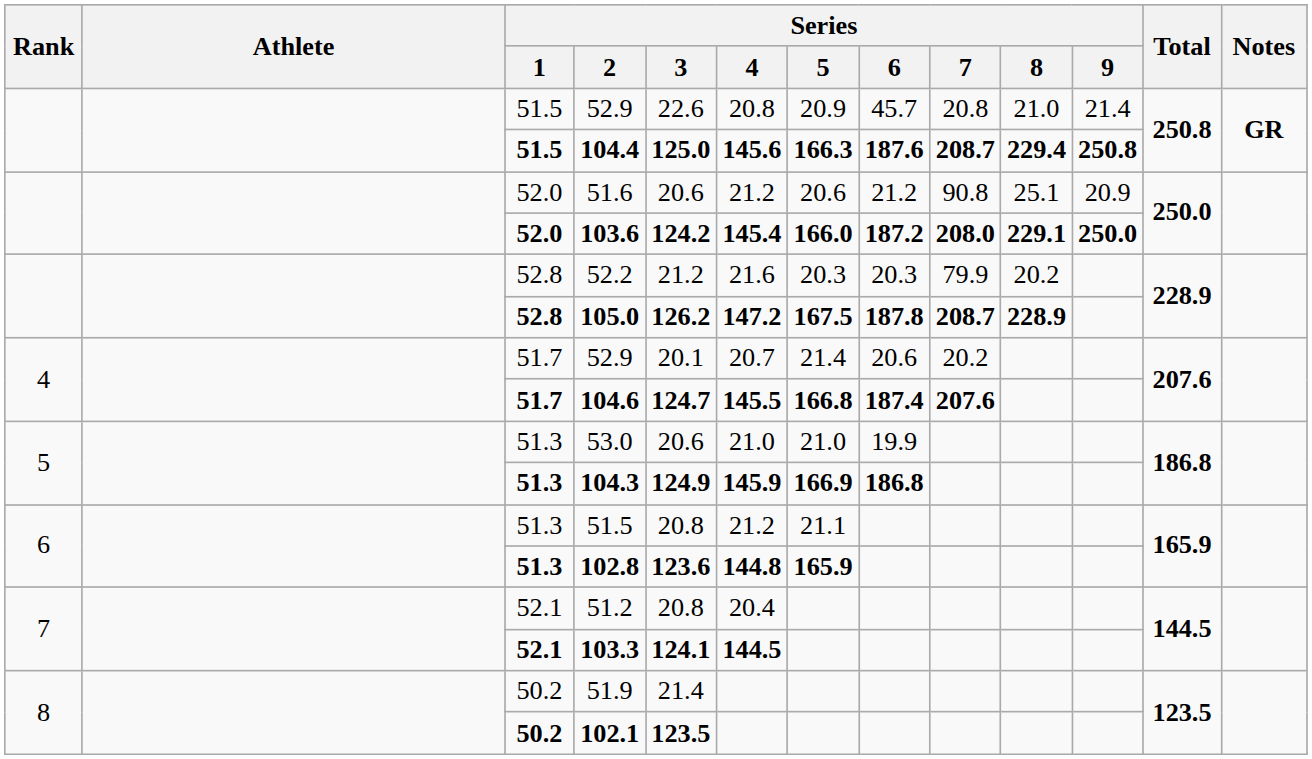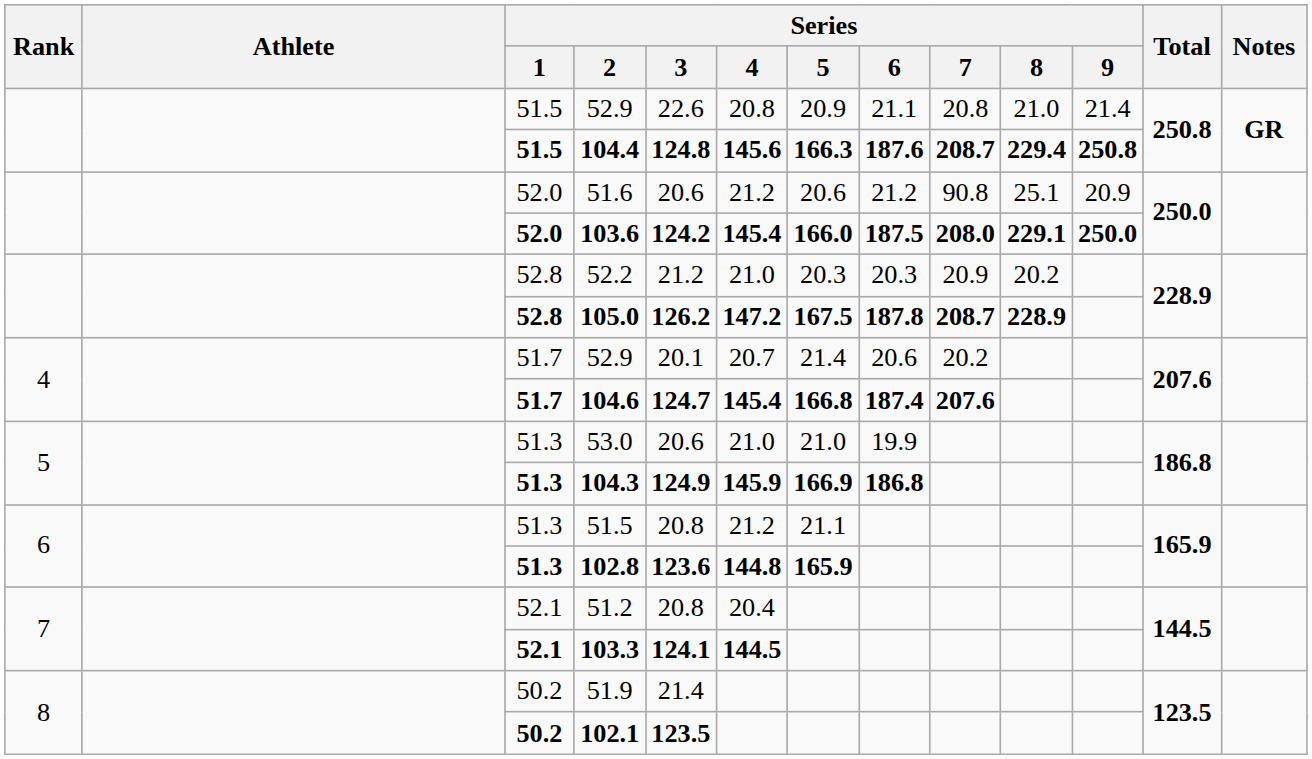51.5 / 52.9 | Series / 6: 45.7 -> 21.1
104.4 | Series / 3: 125.0 -> 124.8
103.6 | Series / 6: 187.2 -> 187.5
52.2 | Series / 4: 21.6 -> 21.0
52.2 | Series / 7: 79.9 -> 20.9
104.6 | Series / 4: 145.5 -> 145.4
